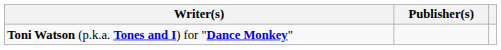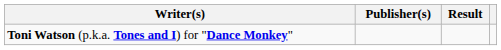+ column: Result
